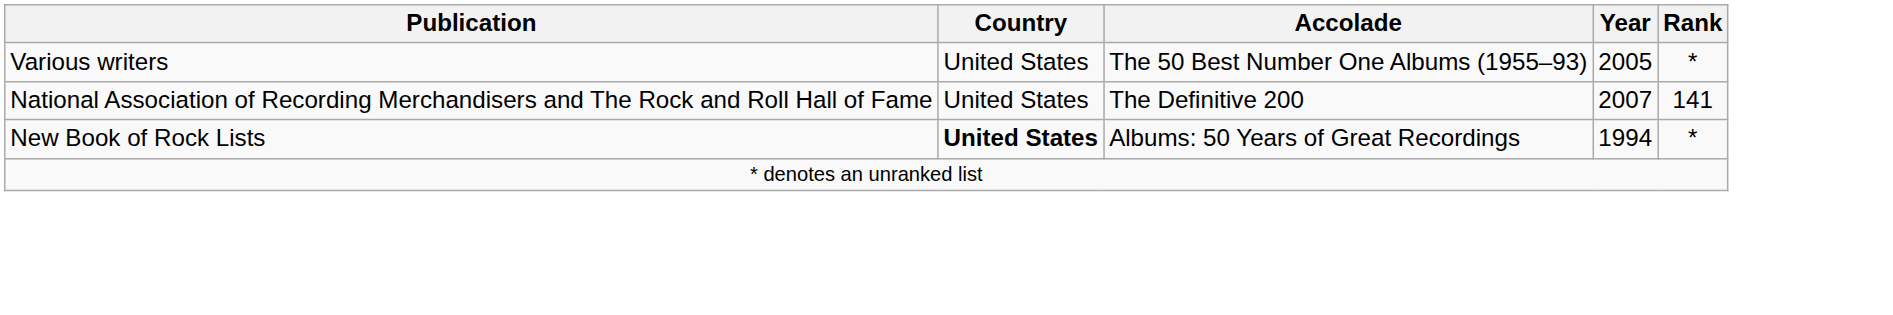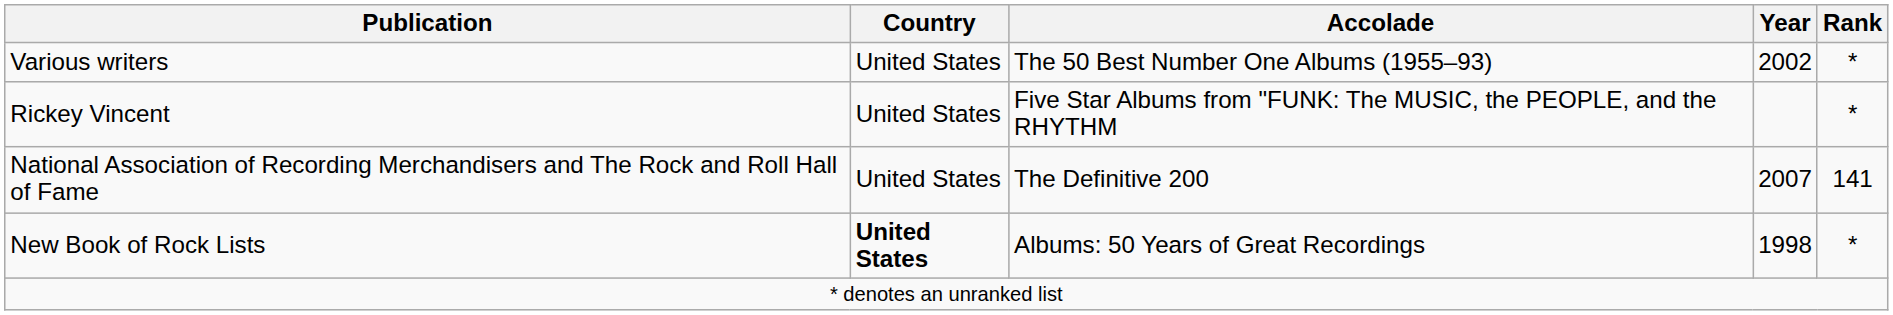Various writers | Year: 2005 -> 2002
+ row: Rickey Vincent | United States | Five Star Albums from "FUNK: The MUSIC, the PEOPLE, and the RHYTHM | *
New Book of Rock Lists | Year: 1994 -> 1998
